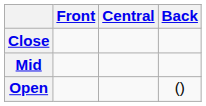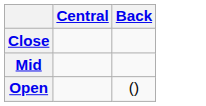- column: Front
